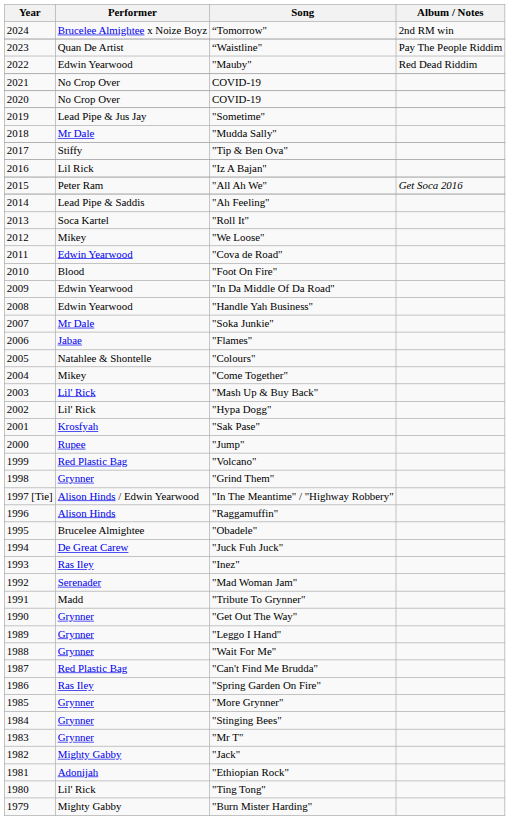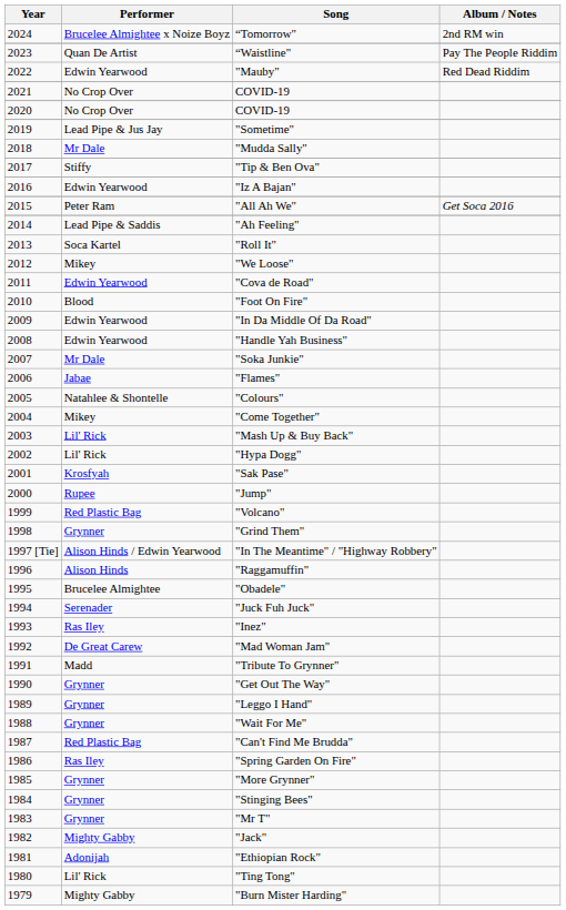"Iz A Bajan" | Performer: Lil Rick -> Edwin Yearwood
"Juck Fuh Juck" | Performer: De Great Carew -> Serenader
"Mad Woman Jam" | Performer: Serenader -> De Great Carew
